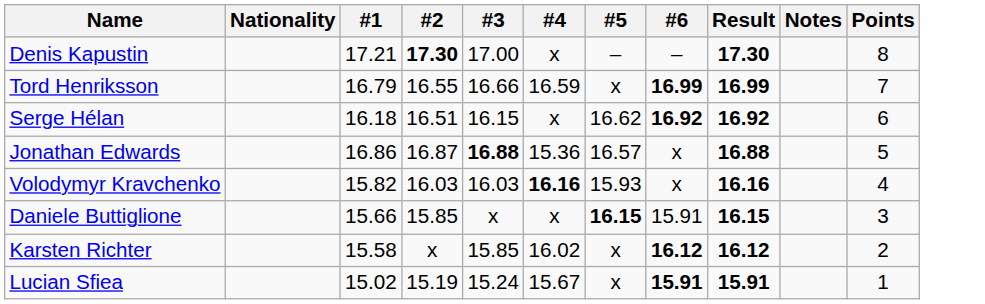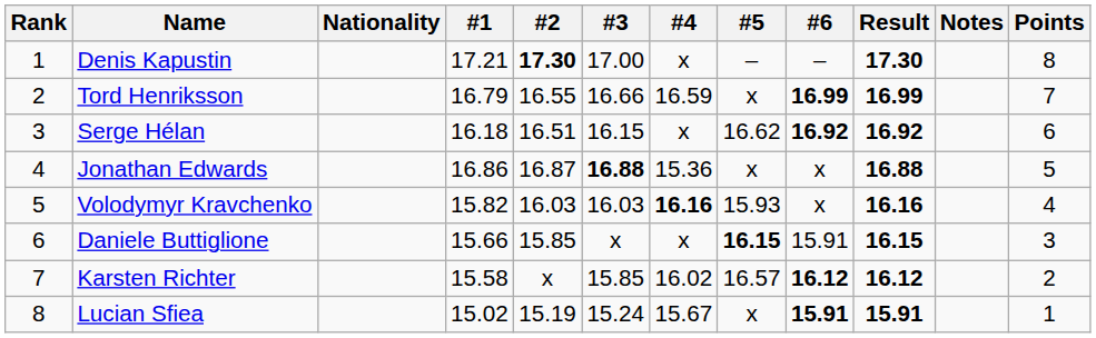+ column: Rank | 1 | 2 | 3 | 4 | 5 | 6 | 7 | 8
Jonathan Edwards | #5: 16.57 -> x
Karsten Richter | #5: x -> 16.57
